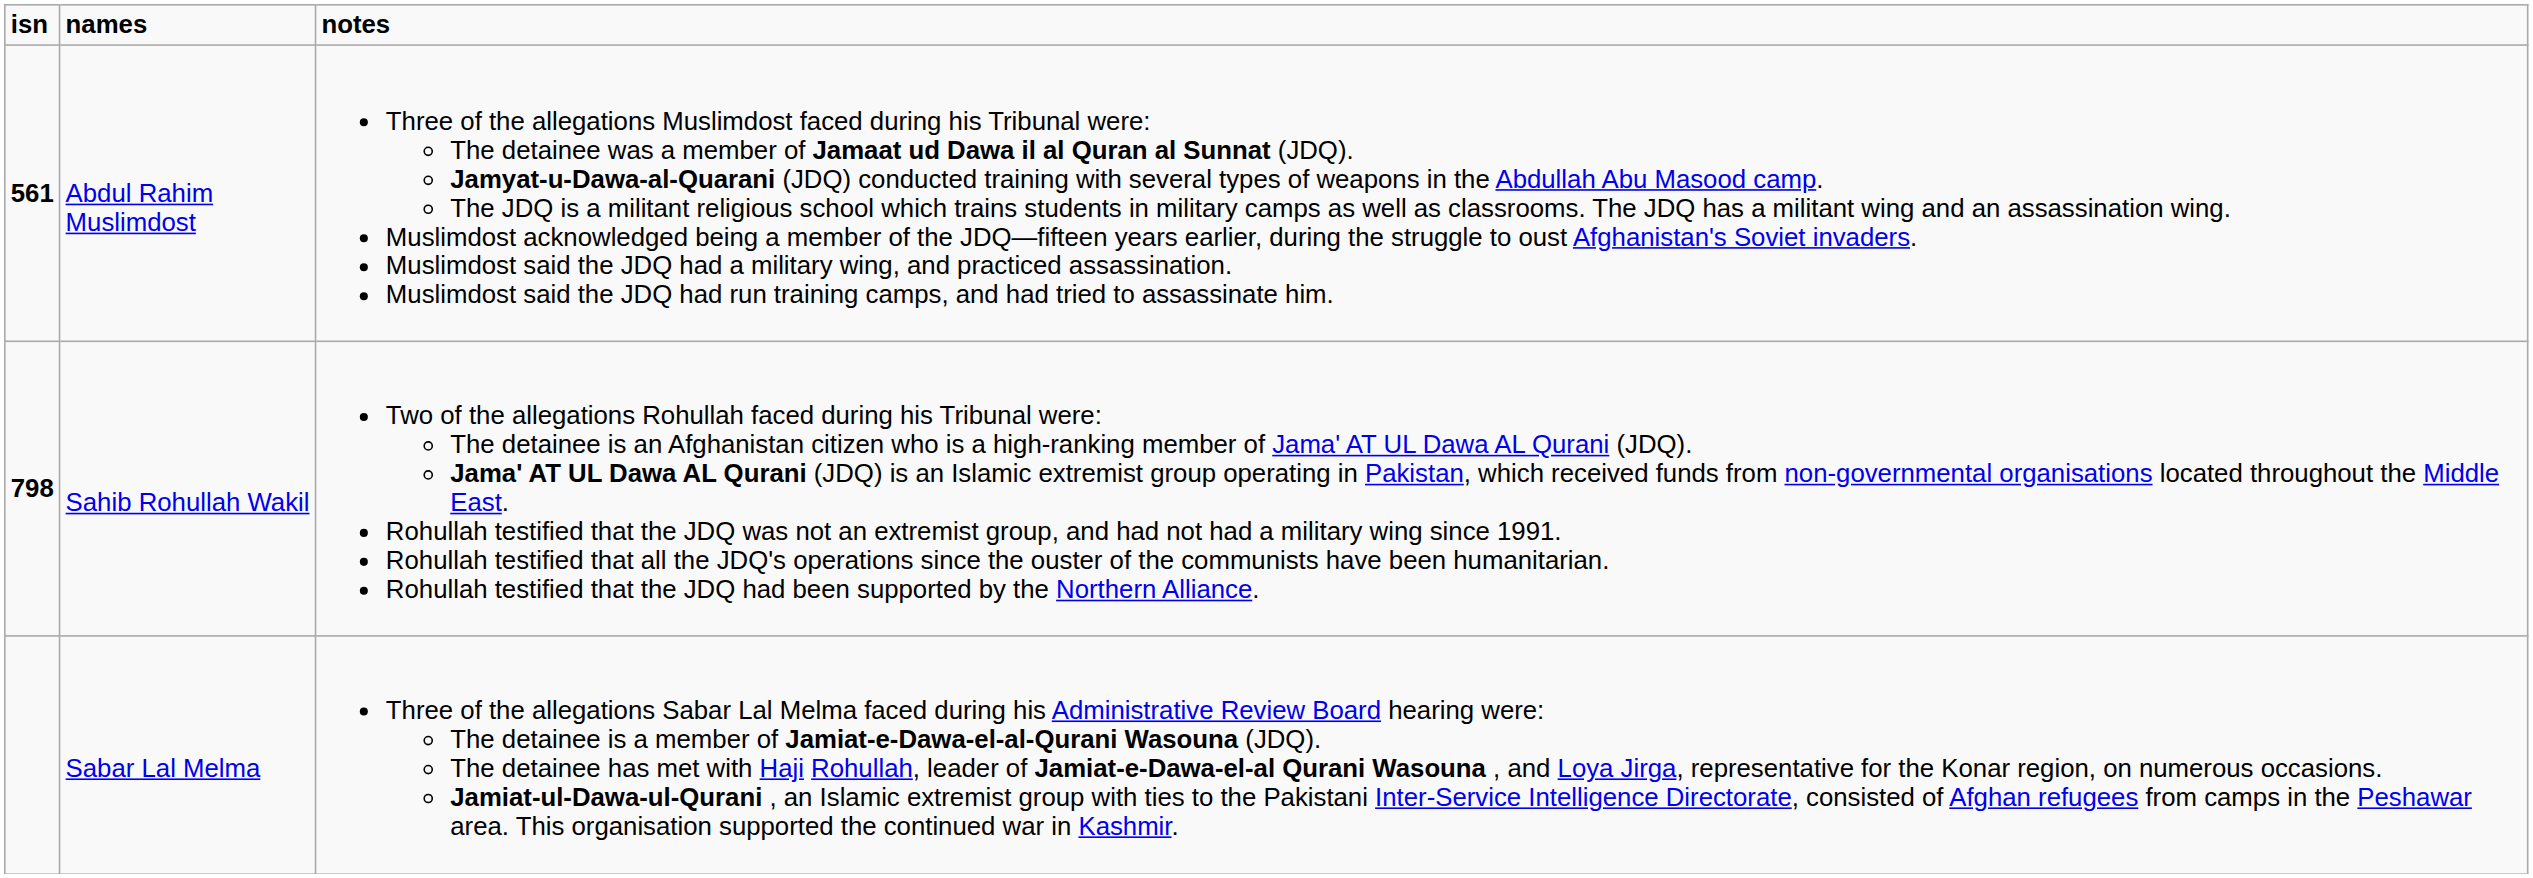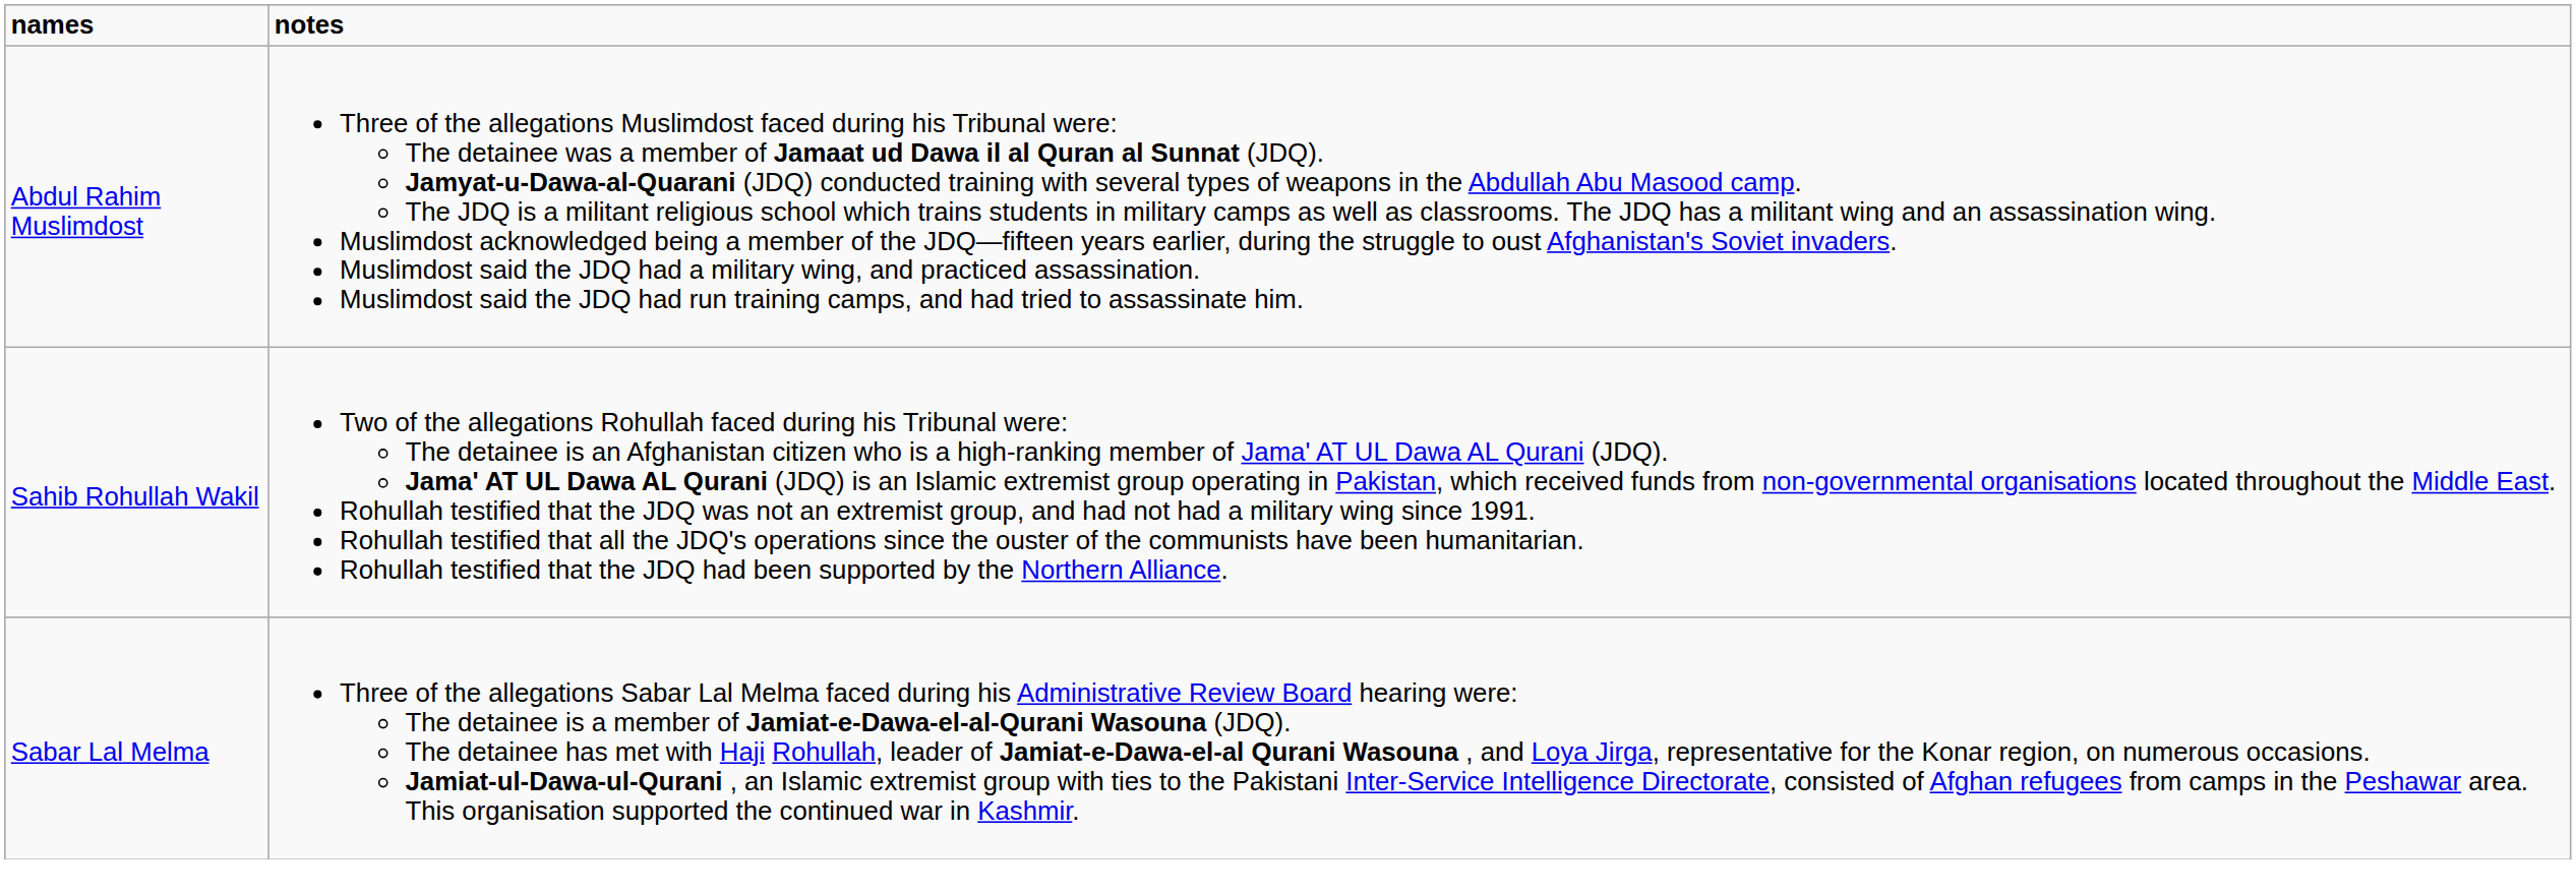- column: isn | 561 | 798
